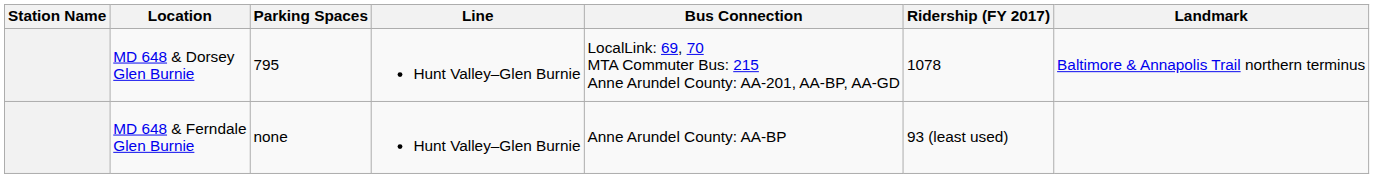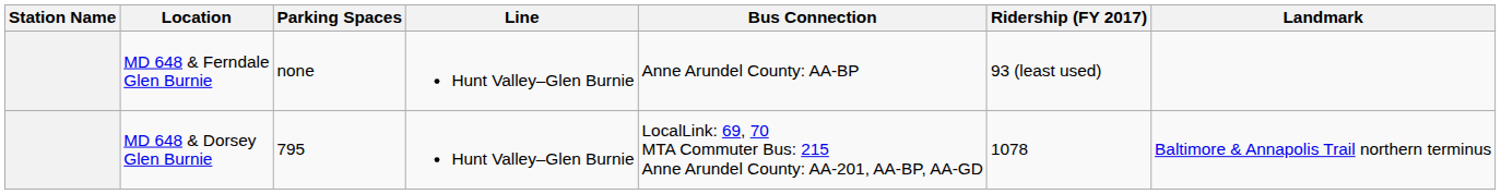rows swapped: MD 648 & Ferndale Glen Burnie <-> MD 648 & Dorsey Glen Burnie
